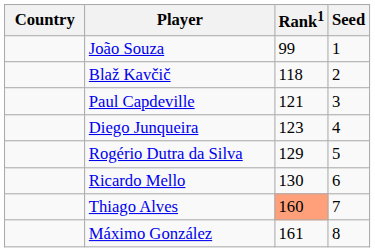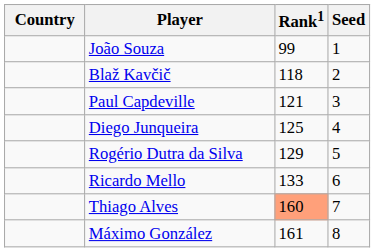Diego Junqueira | Rank1: 123 -> 125
Ricardo Mello | Rank1: 130 -> 133
